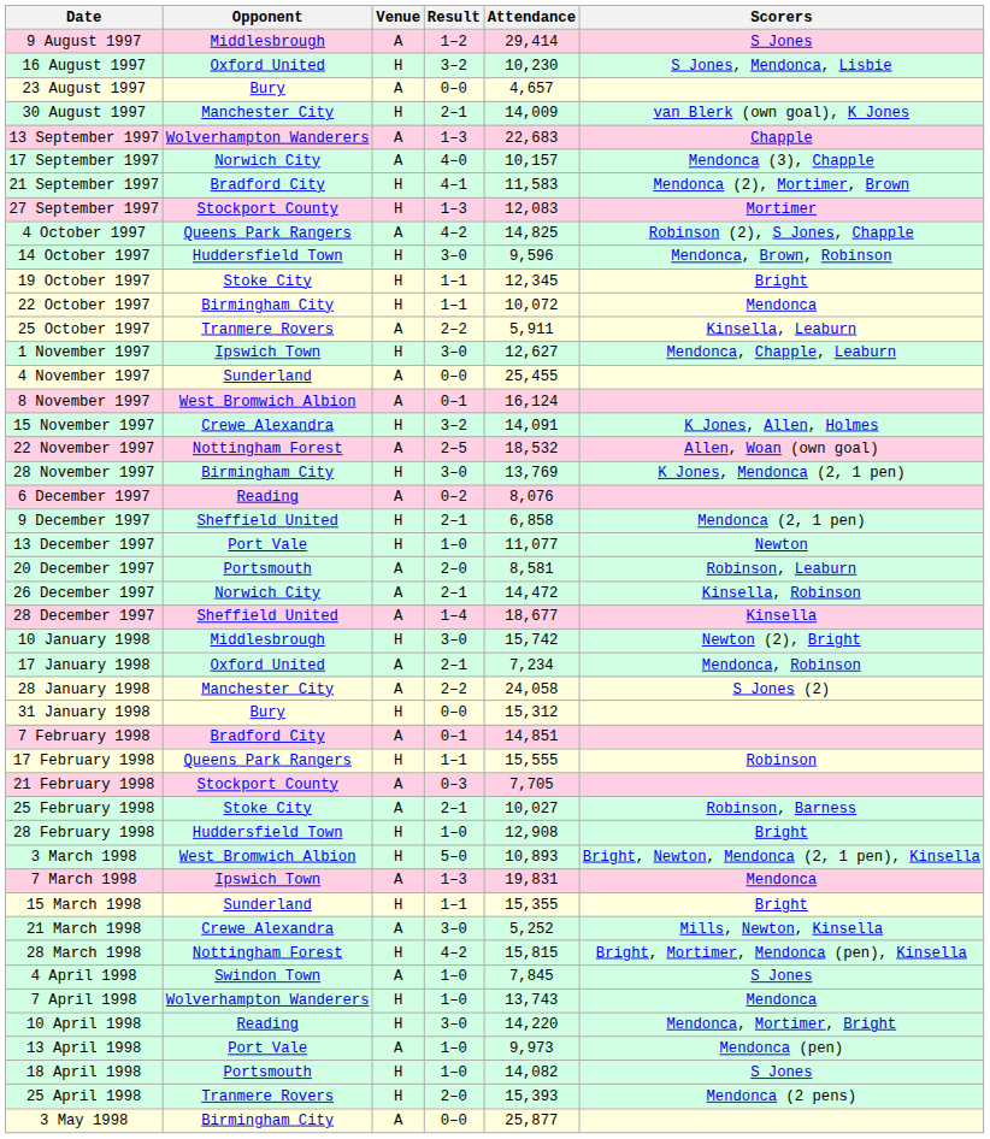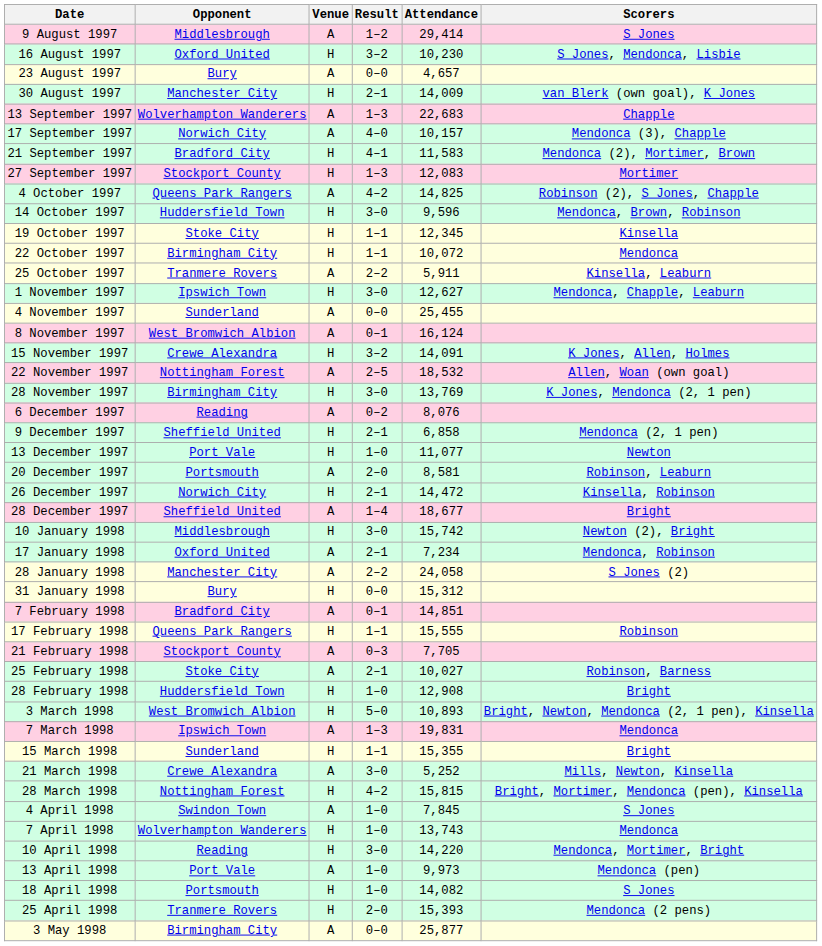19 October 1997 | Scorers: Bright -> Kinsella
26 December 1997 | Venue: A -> H
28 December 1997 | Scorers: Kinsella -> Bright
